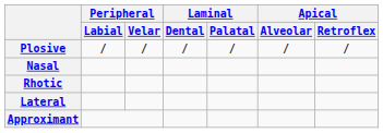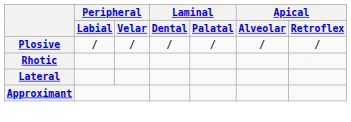- row: Nasal
